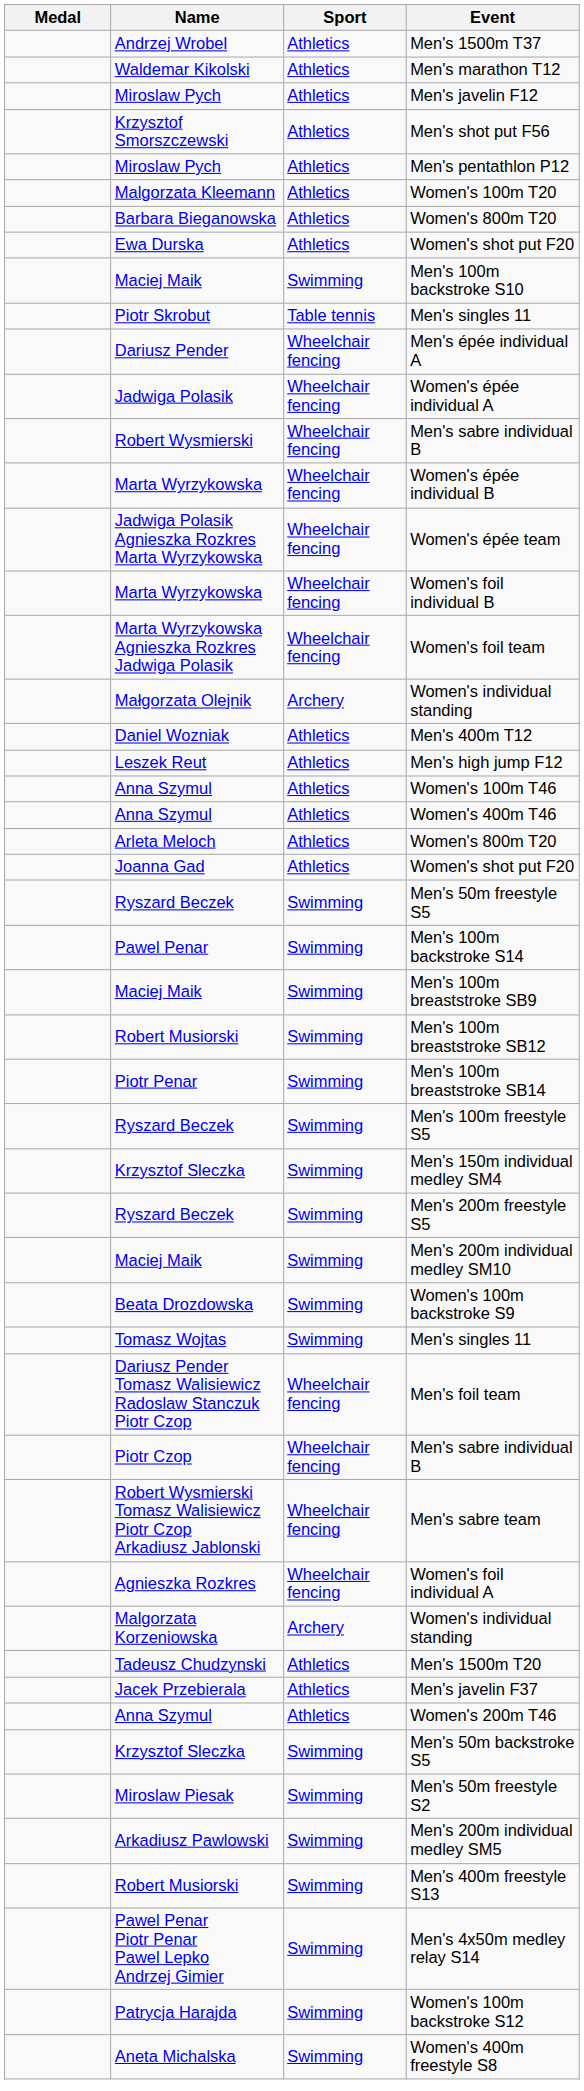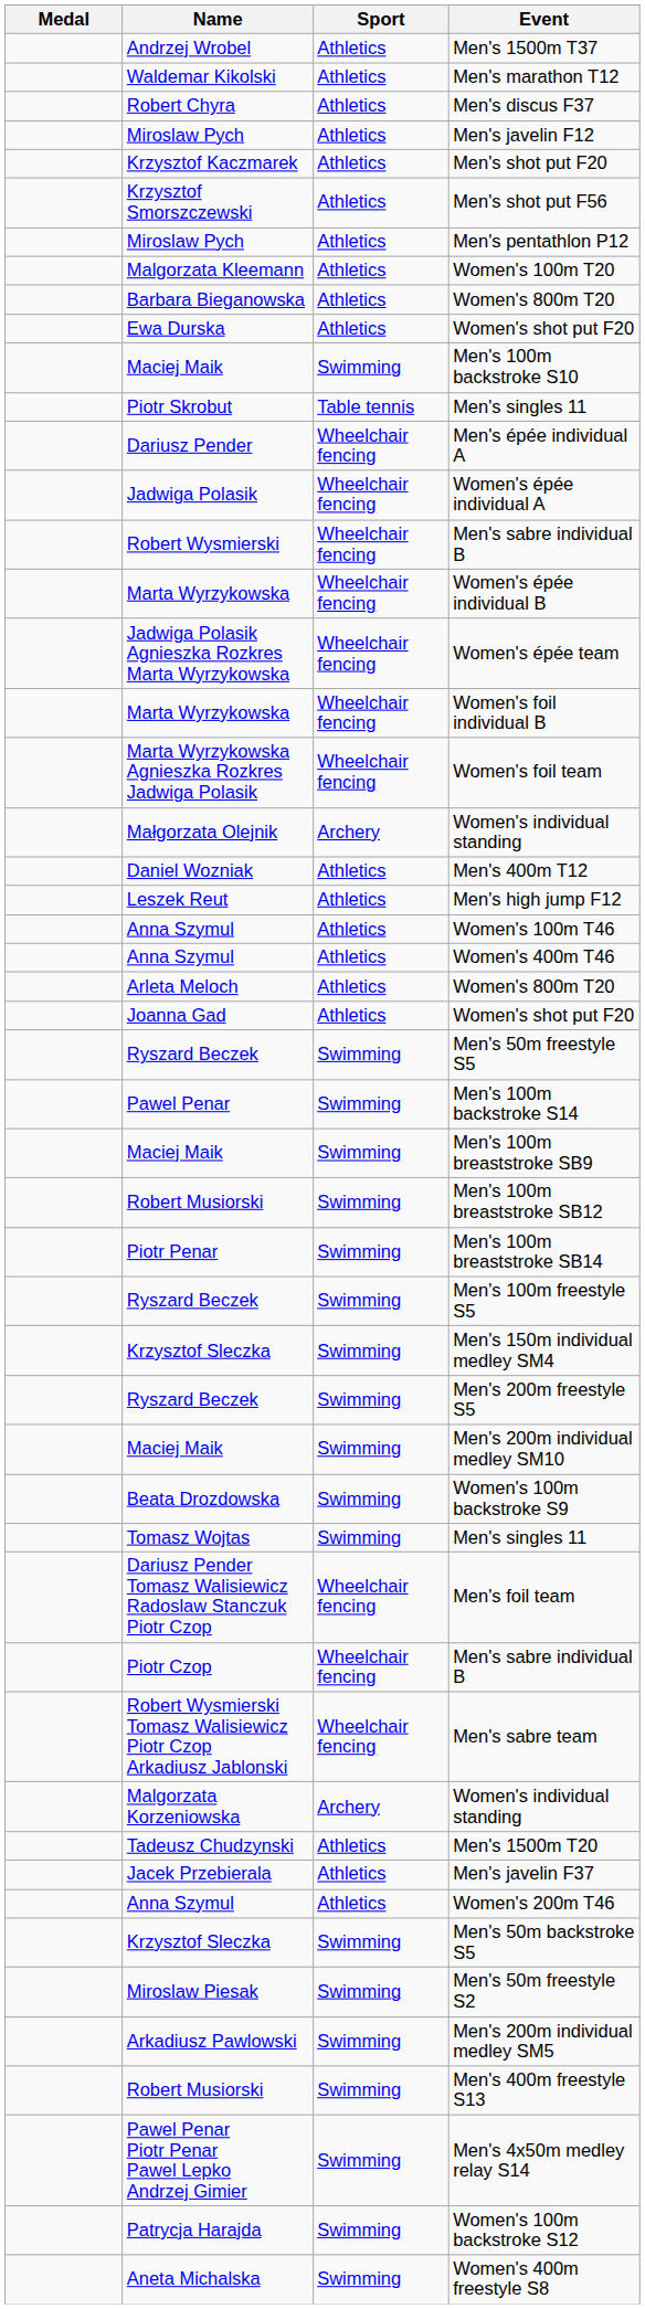+ row: Robert Chyra | Athletics | Men's discus F37
+ row: Krzysztof Kaczmarek | Athletics | Men's shot put F20
- row: Agnieszka Rozkres | Wheelchair fencing | Women's foil individual A
